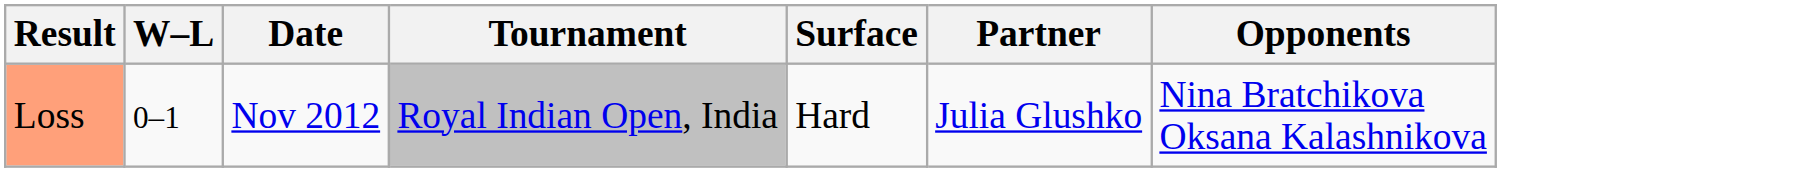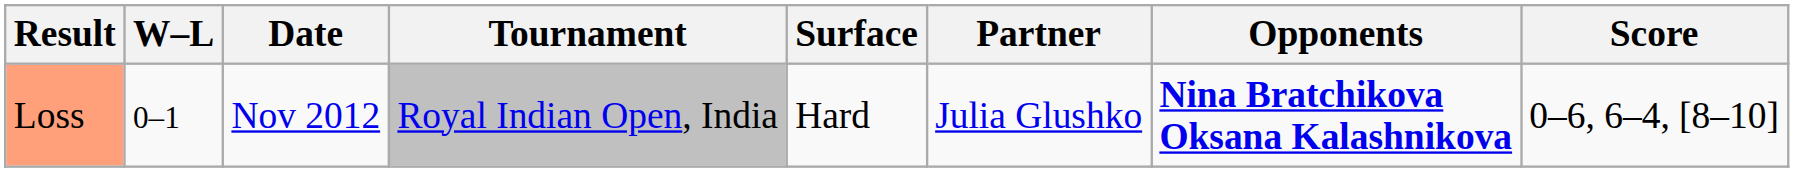+ column: Score | 0–6, 6–4, [8–10]
Loss | Opponents: normal -> bold
